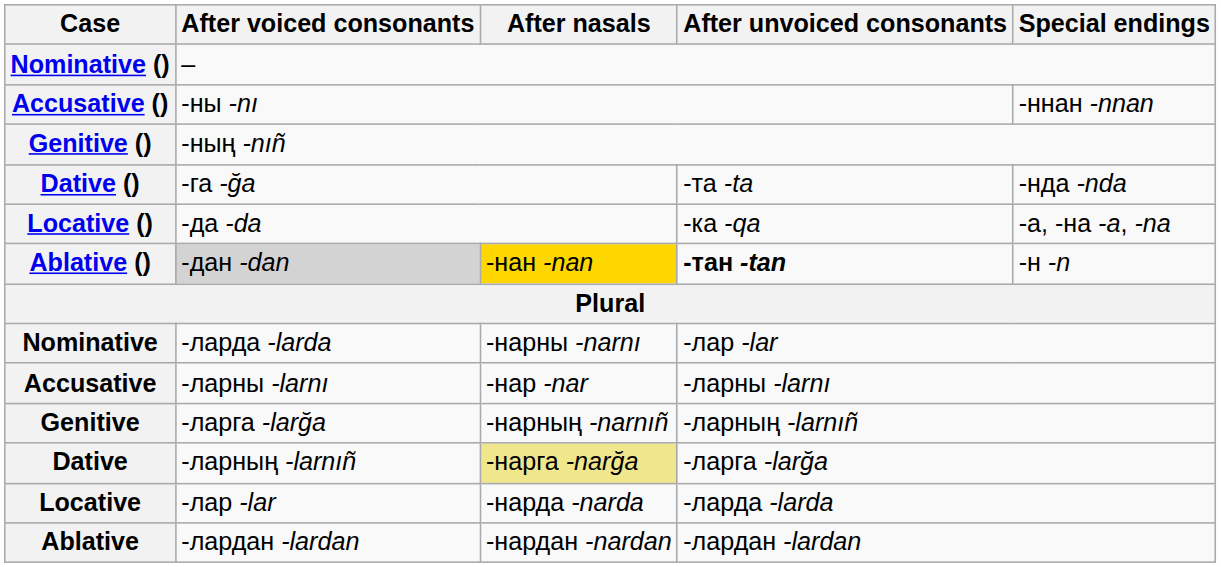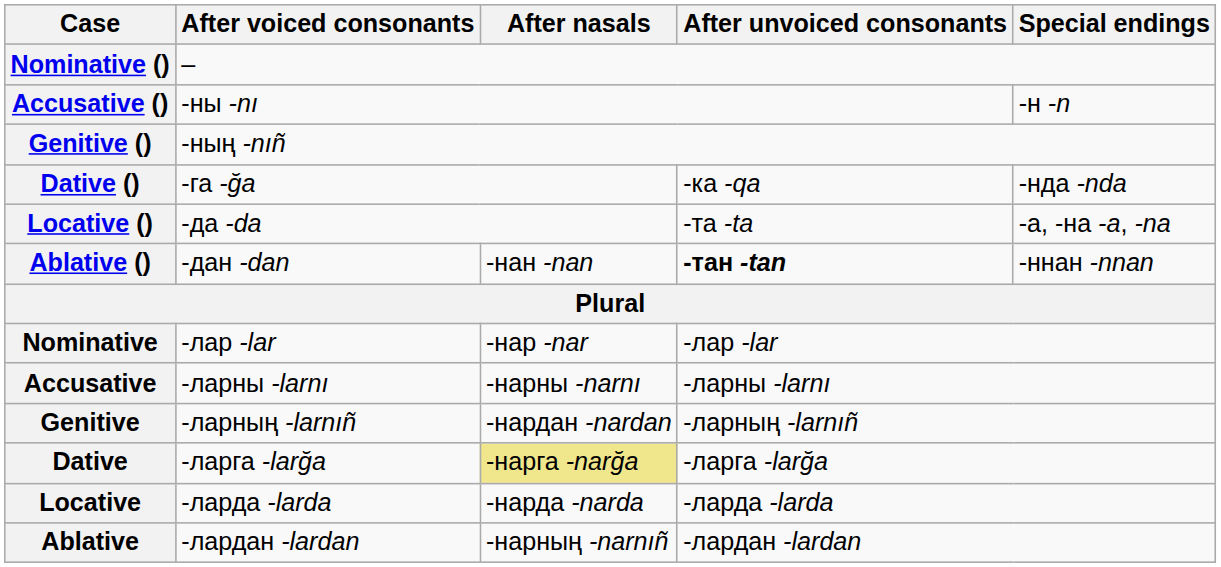Accusative () | Special endings: -ннан -nnan -> -н -n
Dative () | After unvoiced consonants: -та -ta -> -ка -qa
Locative () | After unvoiced consonants: -ка -qa -> -та -ta
Ablative () | After voiced consonants: lightgrey background -> no background
Ablative () | After nasals: gold background -> no background
Ablative () | Special endings: -н -n -> -ннан -nnan
Nominative | After voiced consonants: -ларда -larda -> -лар -lar
Nominative | After nasals: -нарны -narnı -> -нар -nar
Accusative | After nasals: -нар -nar -> -нарны -narnı
Genitive | After voiced consonants: -ларга -larğa -> -ларның -larnıñ
Genitive | After nasals: -нарның -narnıñ -> -нардан -nardan
Dative | After voiced consonants: -ларның -larnıñ -> -ларга -larğa
Locative | After voiced consonants: -лар -lar -> -ларда -larda
Ablative | After nasals: -нардан -nardan -> -нарның -narnıñ
